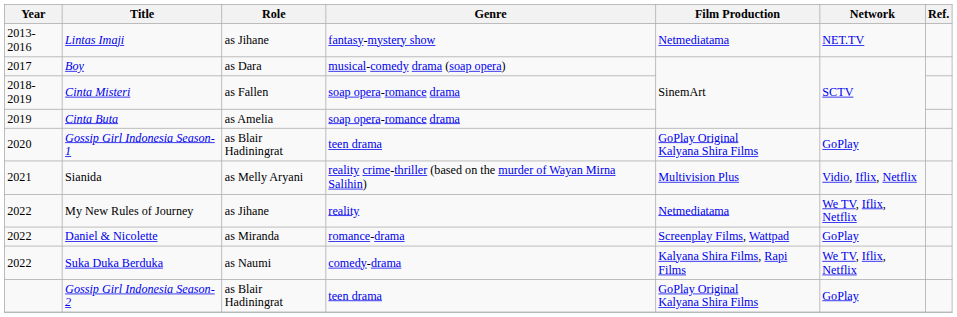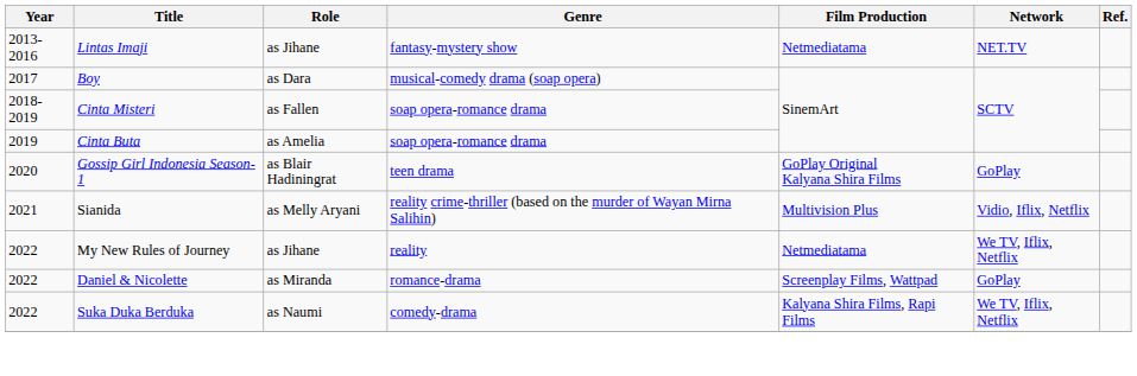- row: Gossip Girl Indonesia Season-2 | as Blair Hadiningrat | teen drama | GoPlay Original Kalyana Shira Films | GoPlay
